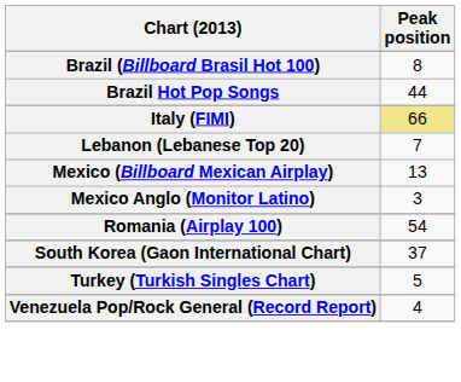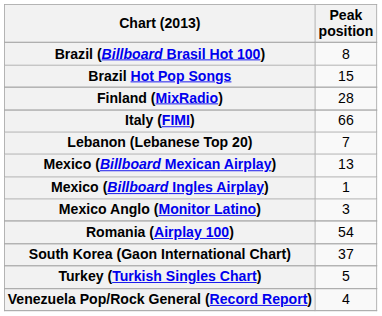Brazil Hot Pop Songs | Peak position: 44 -> 15
+ row: Finland (MixRadio) | 28
Italy (FIMI) | Peak position: khaki background -> no background
+ row: Mexico (Billboard Ingles Airplay) | 1
